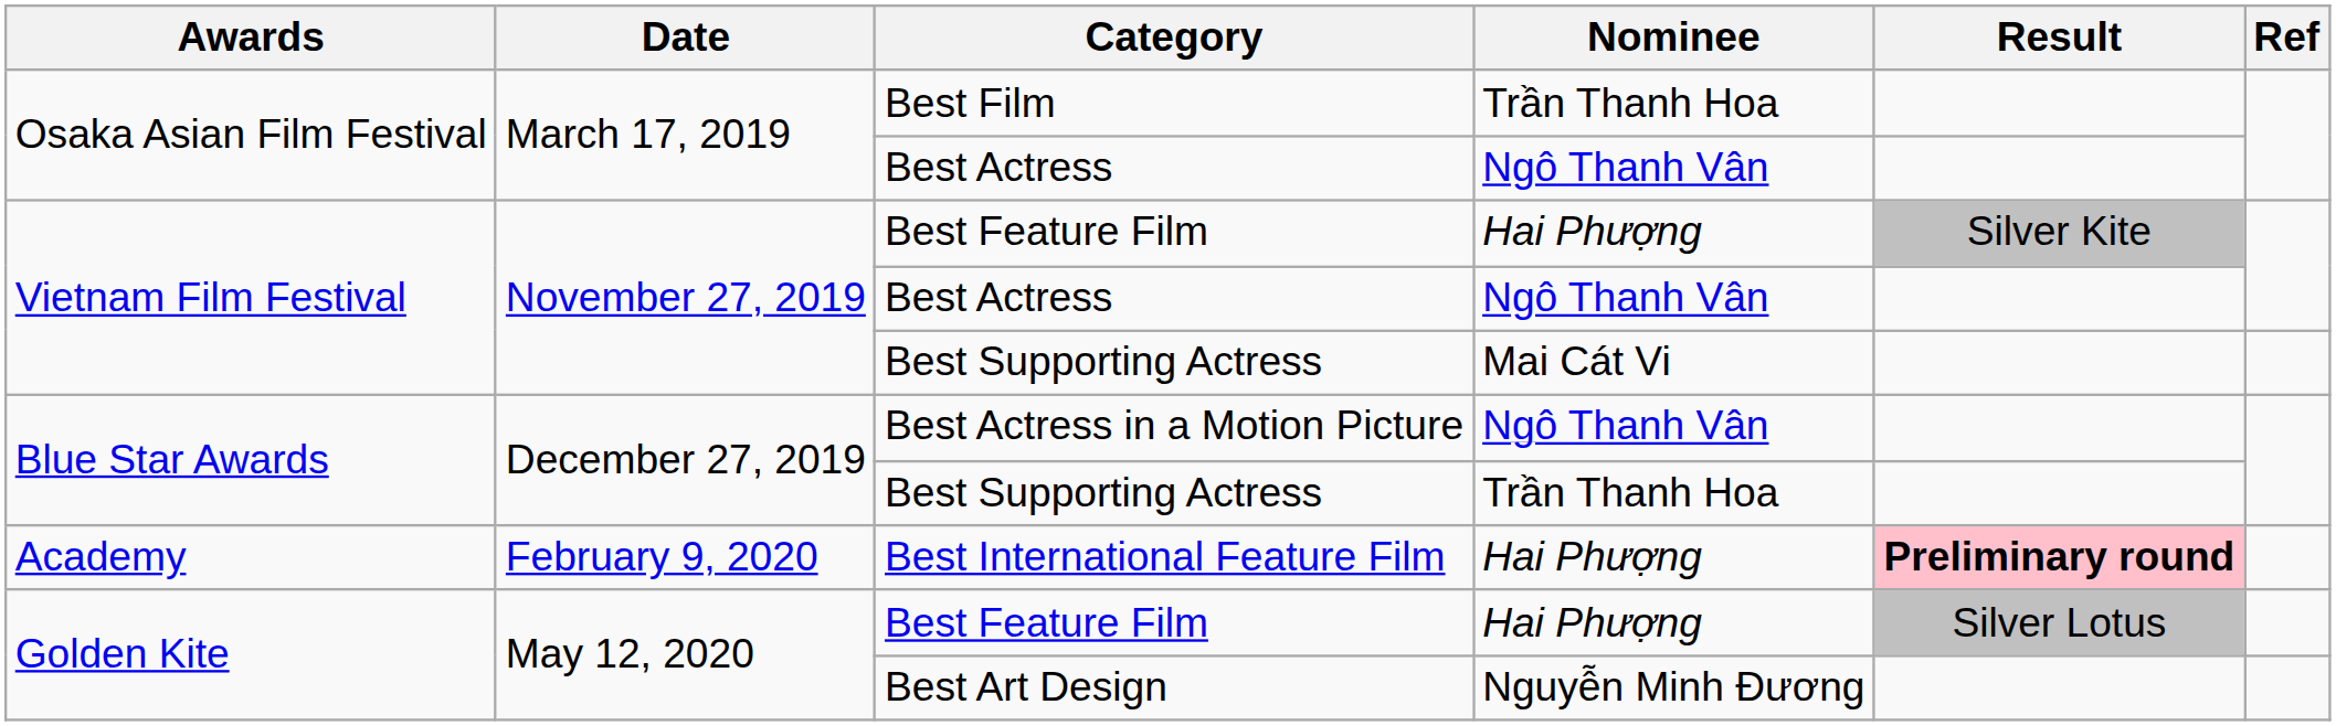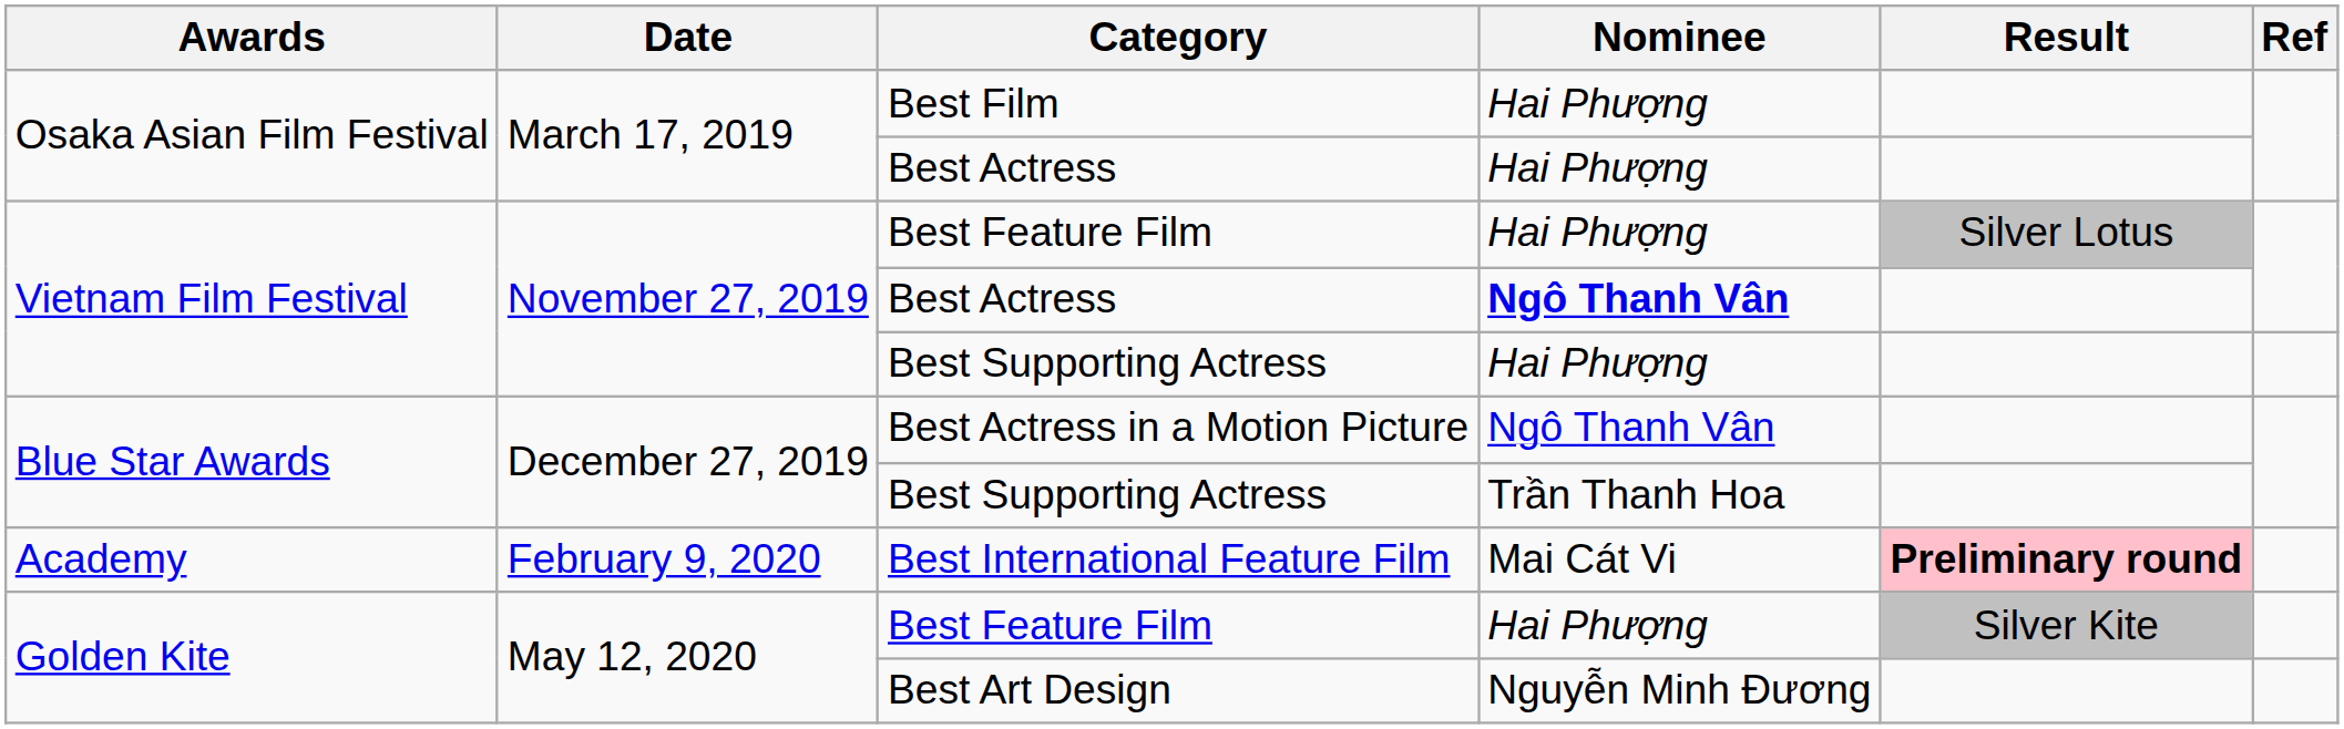Best Film | Nominee: Trần Thanh Hoa -> Hai Phượng
Osaka Asian Film Festival / Best Actress | Nominee: Ngô Thanh Vân -> Hai Phượng
Vietnam Film Festival / Best Feature Film | Result: Silver Kite -> Silver Lotus
Vietnam Film Festival / Best Actress | Nominee: normal -> bold
Vietnam Film Festival / Best Supporting Actress | Nominee: Mai Cát Vi -> Hai Phượng
Best International Feature Film | Nominee: Hai Phượng -> Mai Cát Vi
Golden Kite / Best Feature Film | Result: Silver Lotus -> Silver Kite
